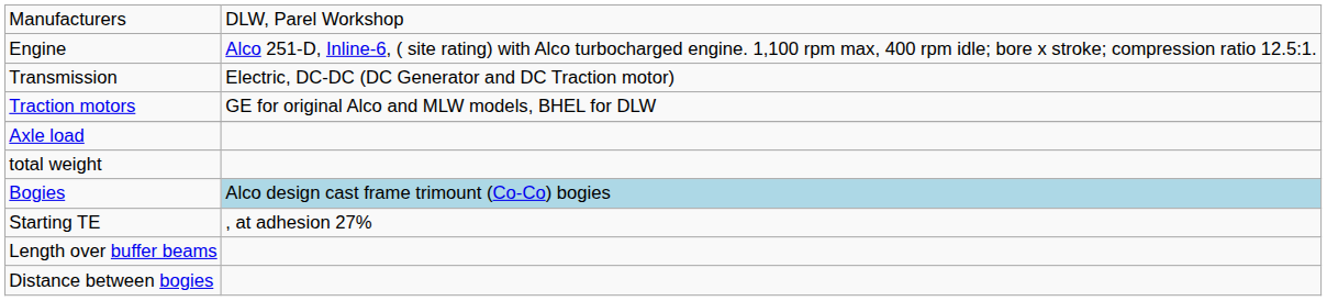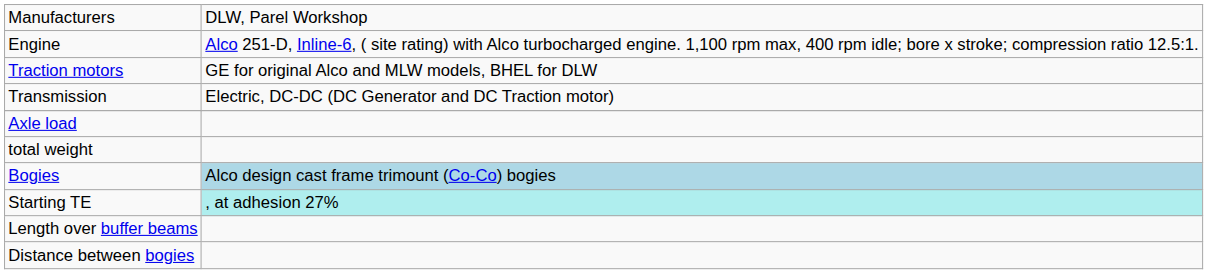rows swapped: Transmission <-> Traction motors
Starting TE | column 2: no background -> paleturquoise background
